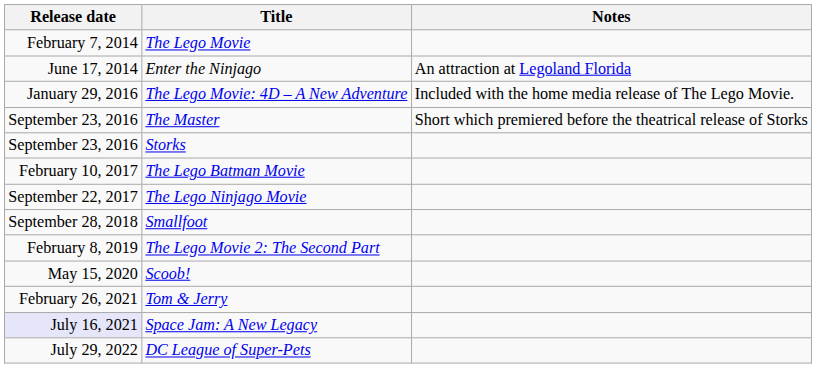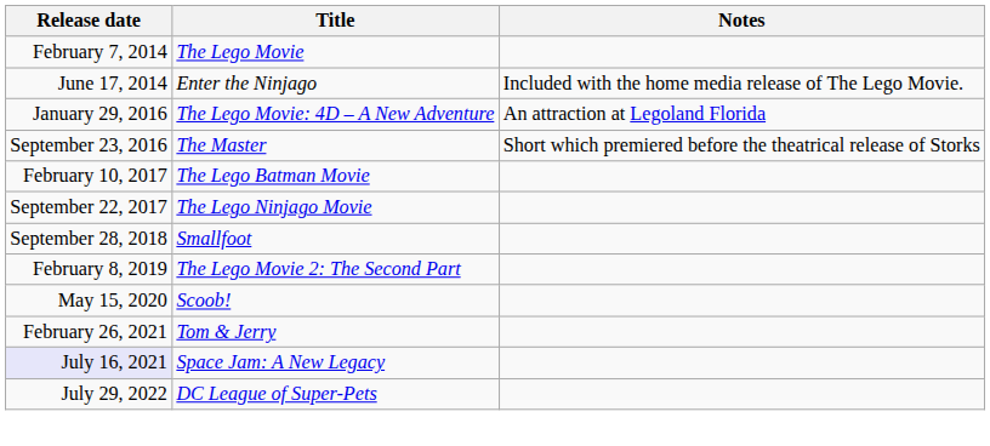Enter the Ninjago | Notes: An attraction at Legoland Florida -> Included with the home media release of The Lego Movie.
The Lego Movie: 4D – A New Adventure | Notes: Included with the home media release of The Lego Movie. -> An attraction at Legoland Florida
- row: September 23, 2016 | Storks
